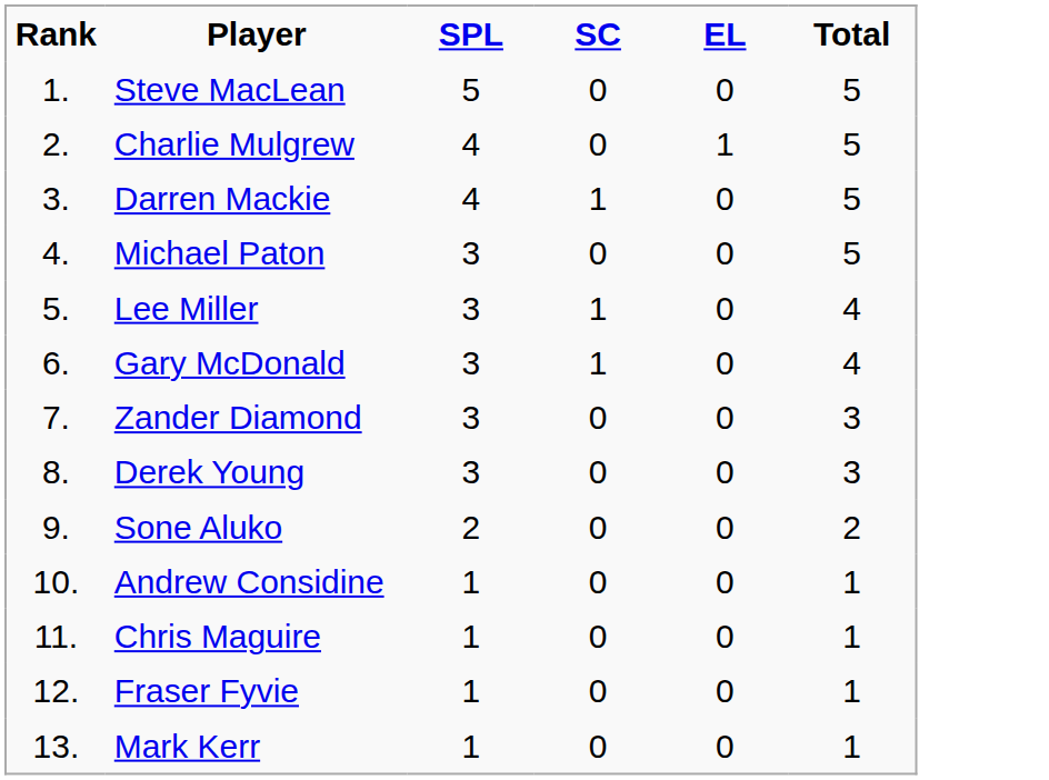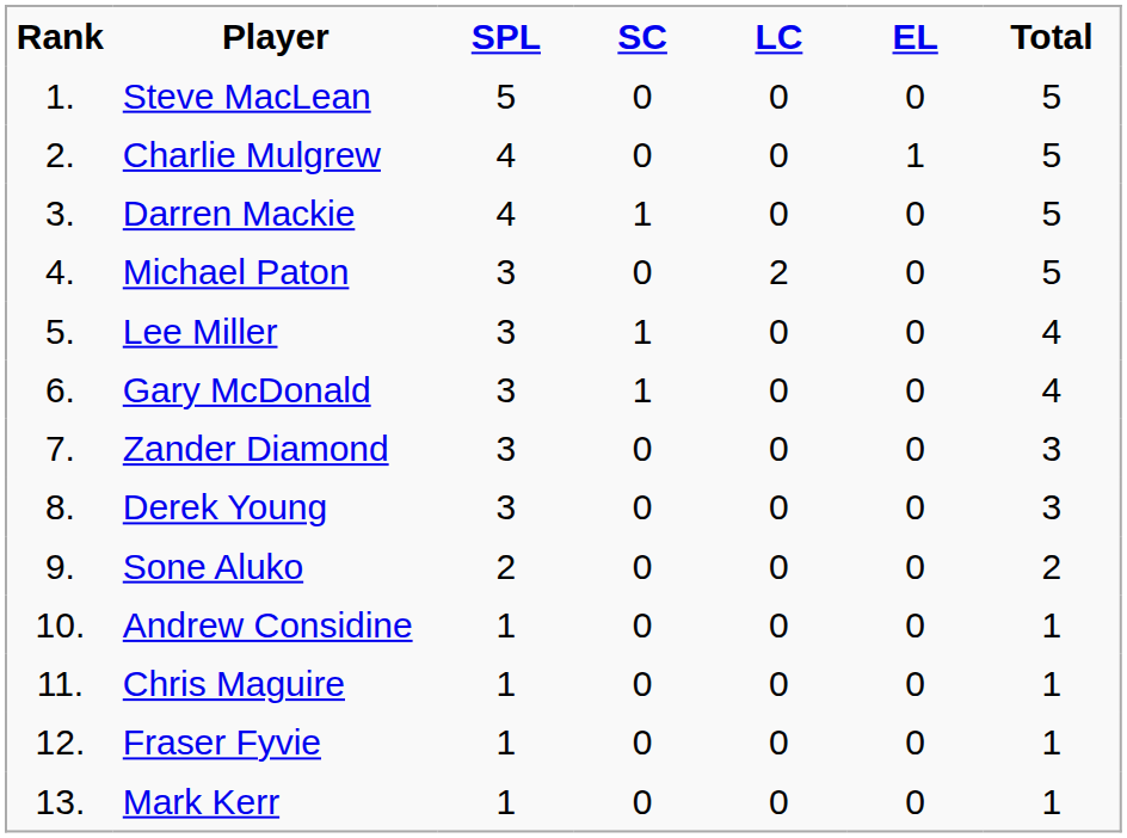+ column: LC | 0 | 0 | 0 | 2 | 0 | 0 | 0 | 0 | 0 | 0 | 0 | 0 | 0
